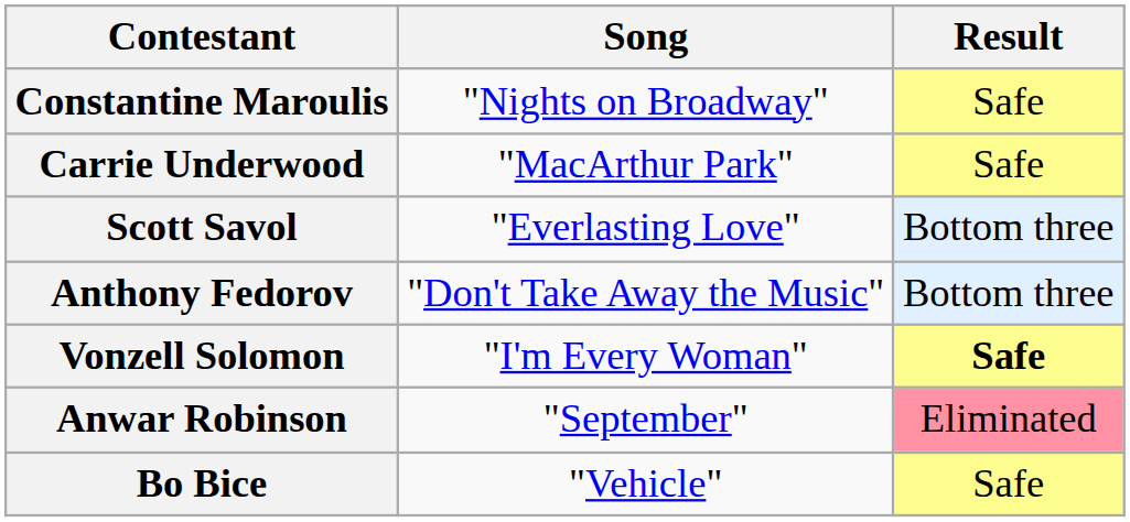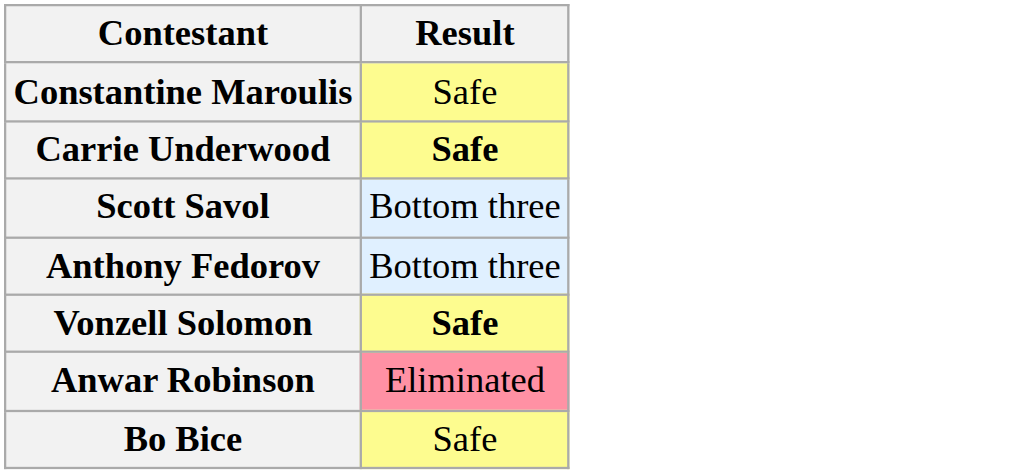- column: Song | "Nights on Broadway" | "MacArthur Park" | "Everlasting Love" | "Don't Take Away the Music" | "I'm Every Woman" | "September" | "Vehicle"
Carrie Underwood | Result: normal -> bold
